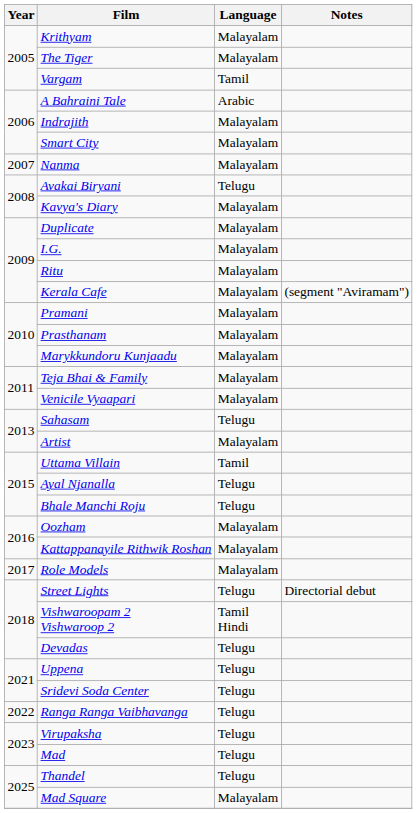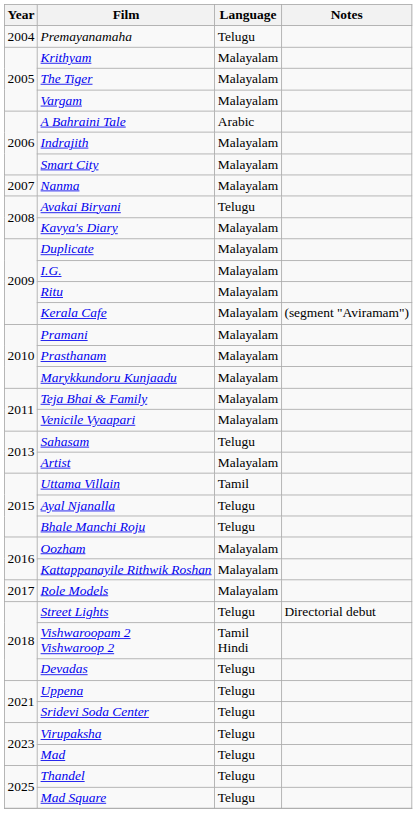+ row: 2004 | Premayanamaha | Telugu
Vargam | Language: Tamil -> Malayalam
- row: 2022 | Ranga Ranga Vaibhavanga | Telugu
Mad Square | Language: Malayalam -> Telugu
